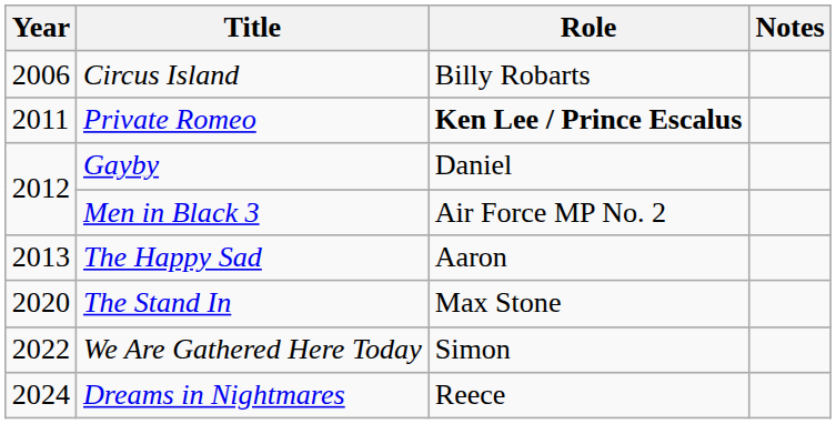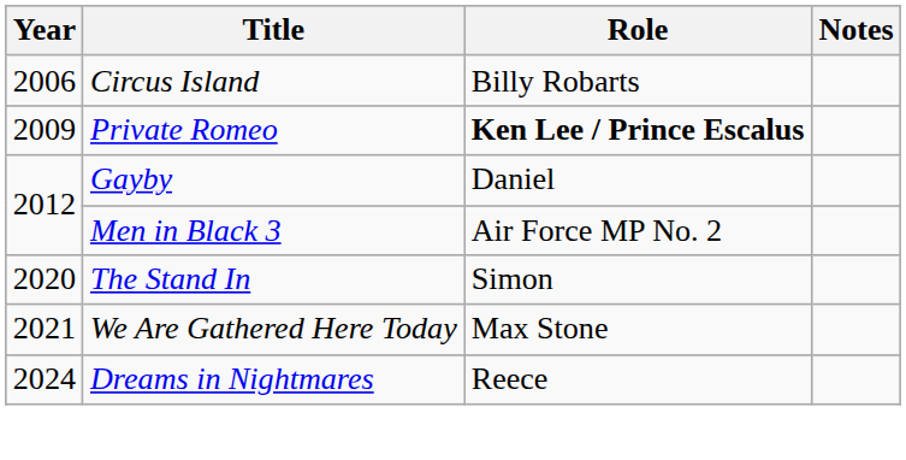Private Romeo | Year: 2011 -> 2009
- row: 2013 | The Happy Sad | Aaron
The Stand In | Role: Max Stone -> Simon
We Are Gathered Here Today | Year: 2022 -> 2021
We Are Gathered Here Today | Role: Simon -> Max Stone
